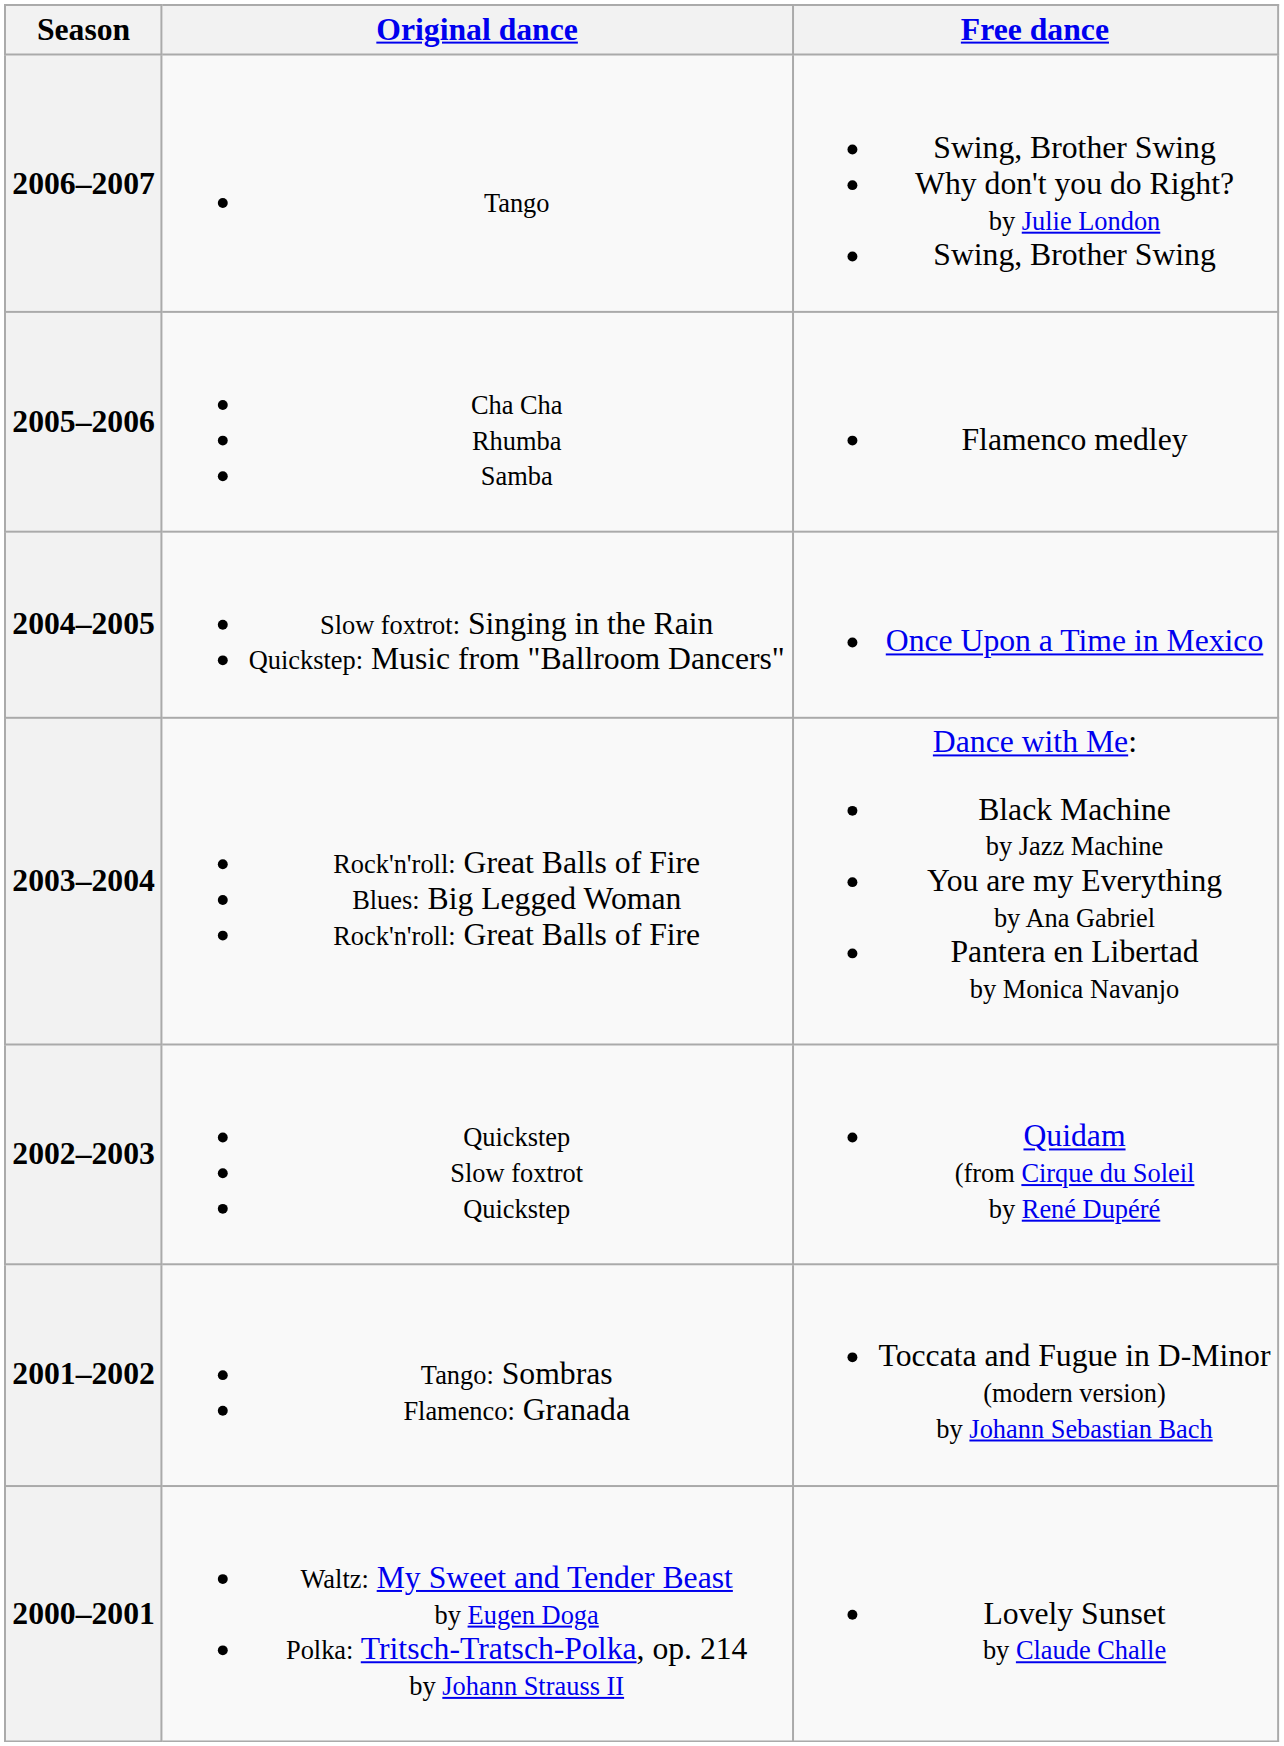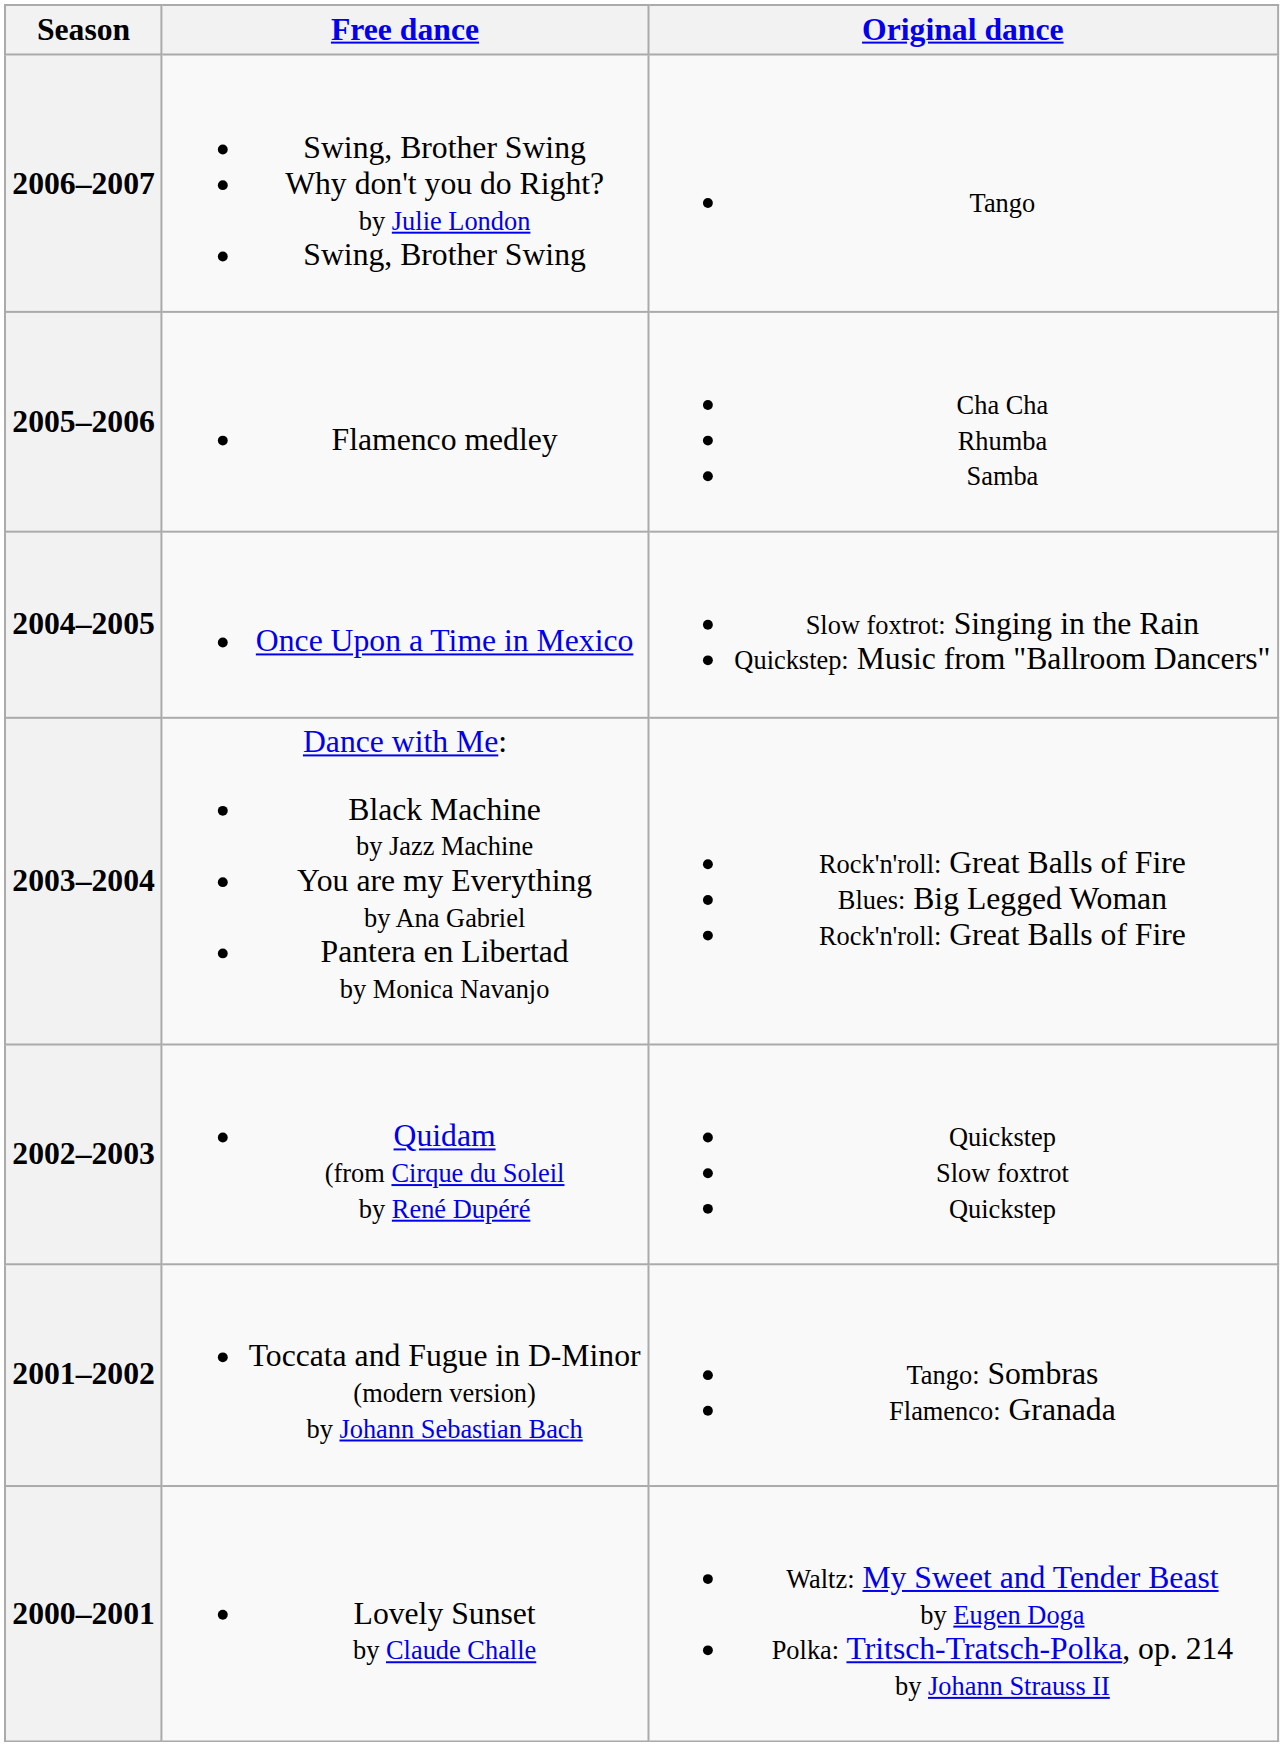columns swapped: Original dance <-> Free dance
